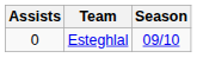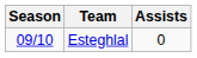columns swapped: Season <-> Assists
